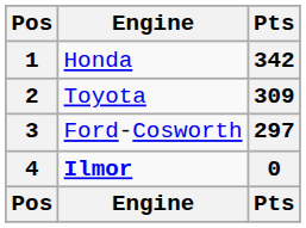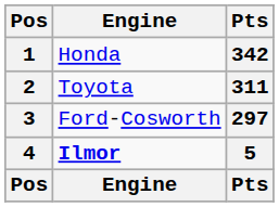2 | Pts: 309 -> 311
4 | Pts: 0 -> 5
